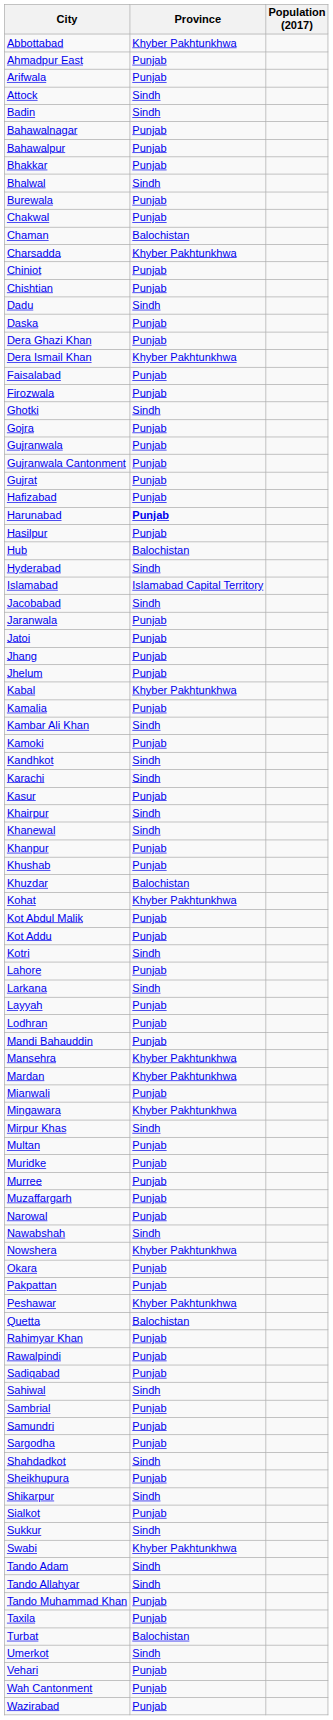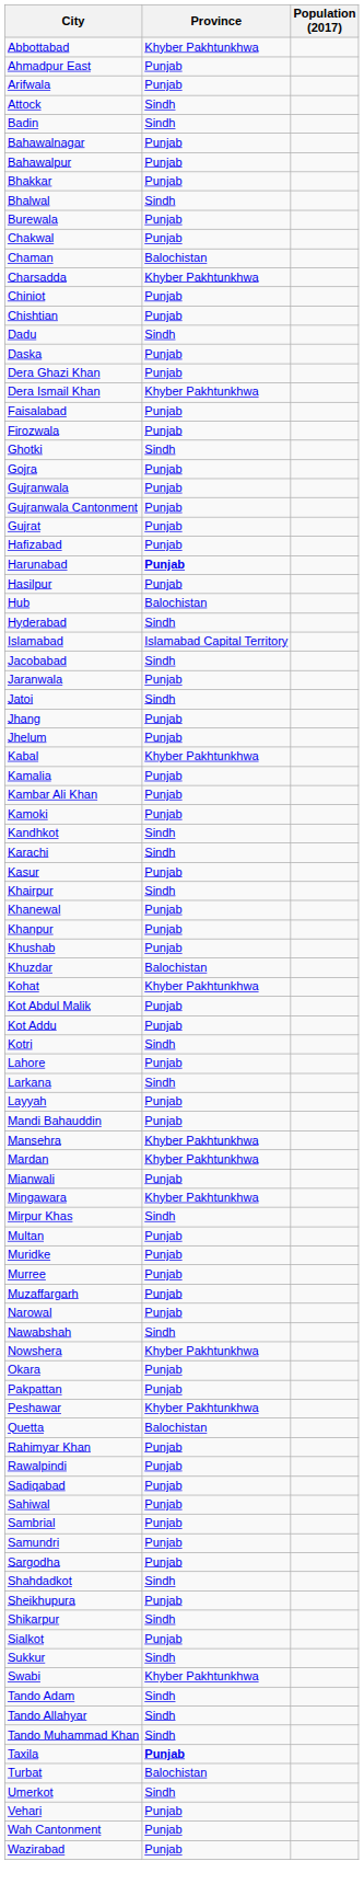Jatoi | Province: Punjab -> Sindh
Kambar Ali Khan | Province: Sindh -> Punjab
Khanewal | Province: Sindh -> Punjab
- row: Lodhran | Punjab
Sahiwal | Province: Sindh -> Punjab
Tando Muhammad Khan | Province: Punjab -> Sindh
Taxila | Province: normal -> bold
